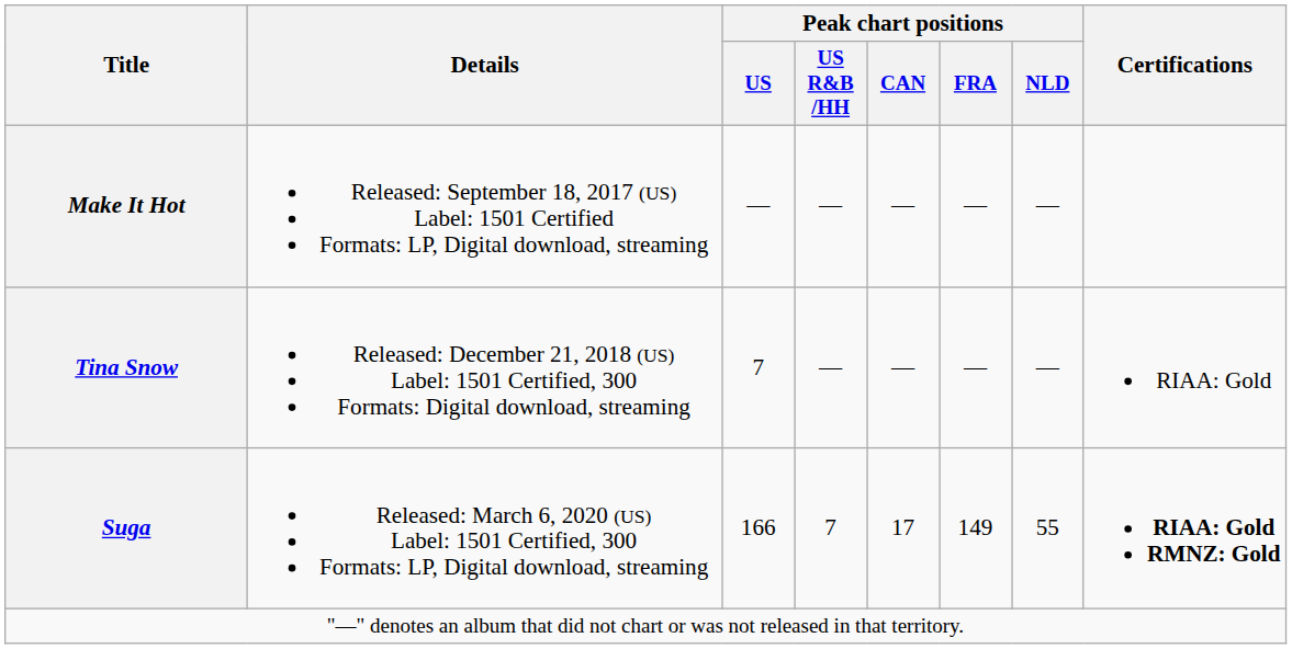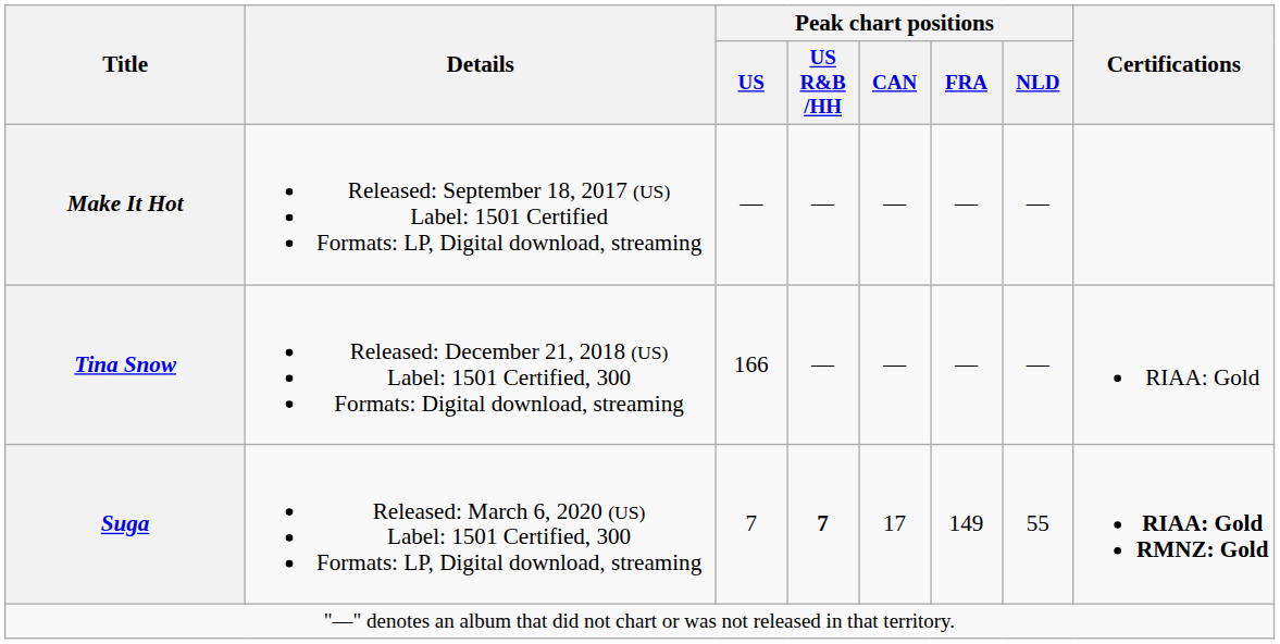Tina Snow | Peak chart positions / US: 7 -> 166
Suga | Peak chart positions / US: 166 -> 7
Suga | Peak chart positions / US R&B /HH: normal -> bold
